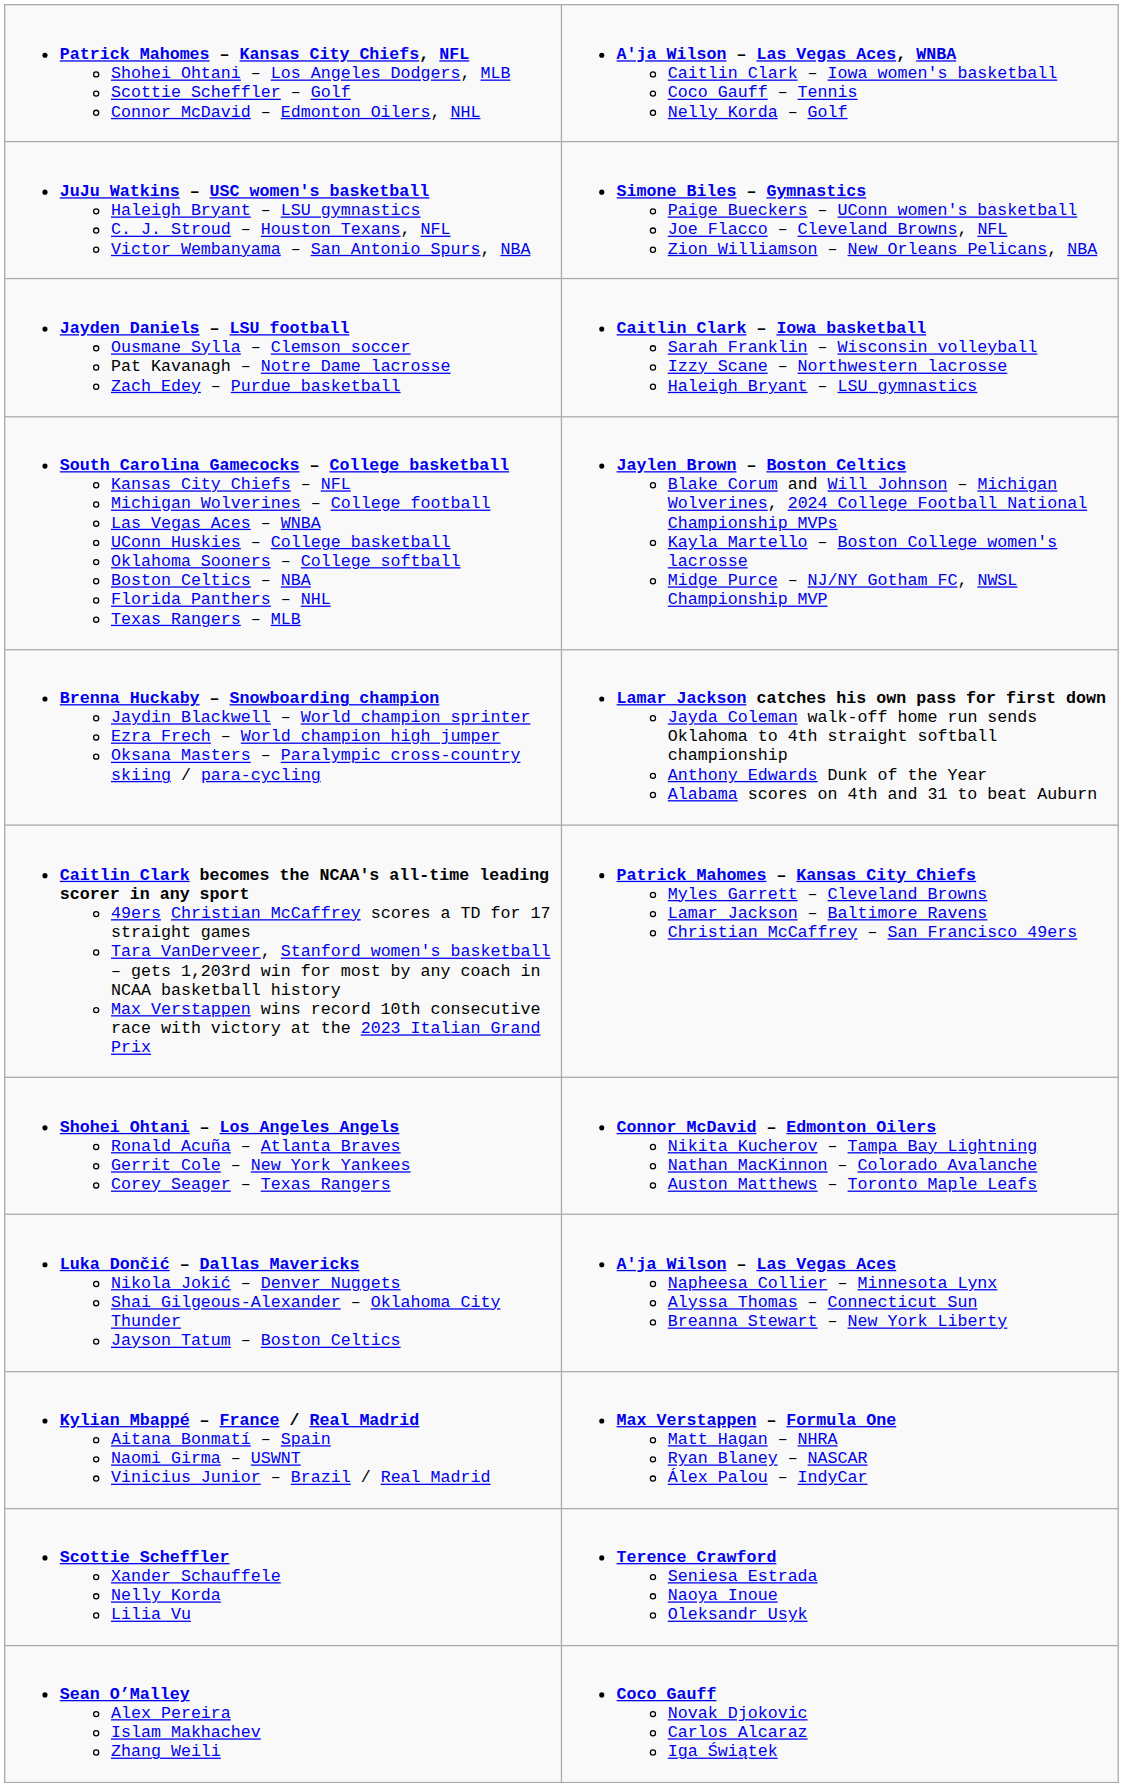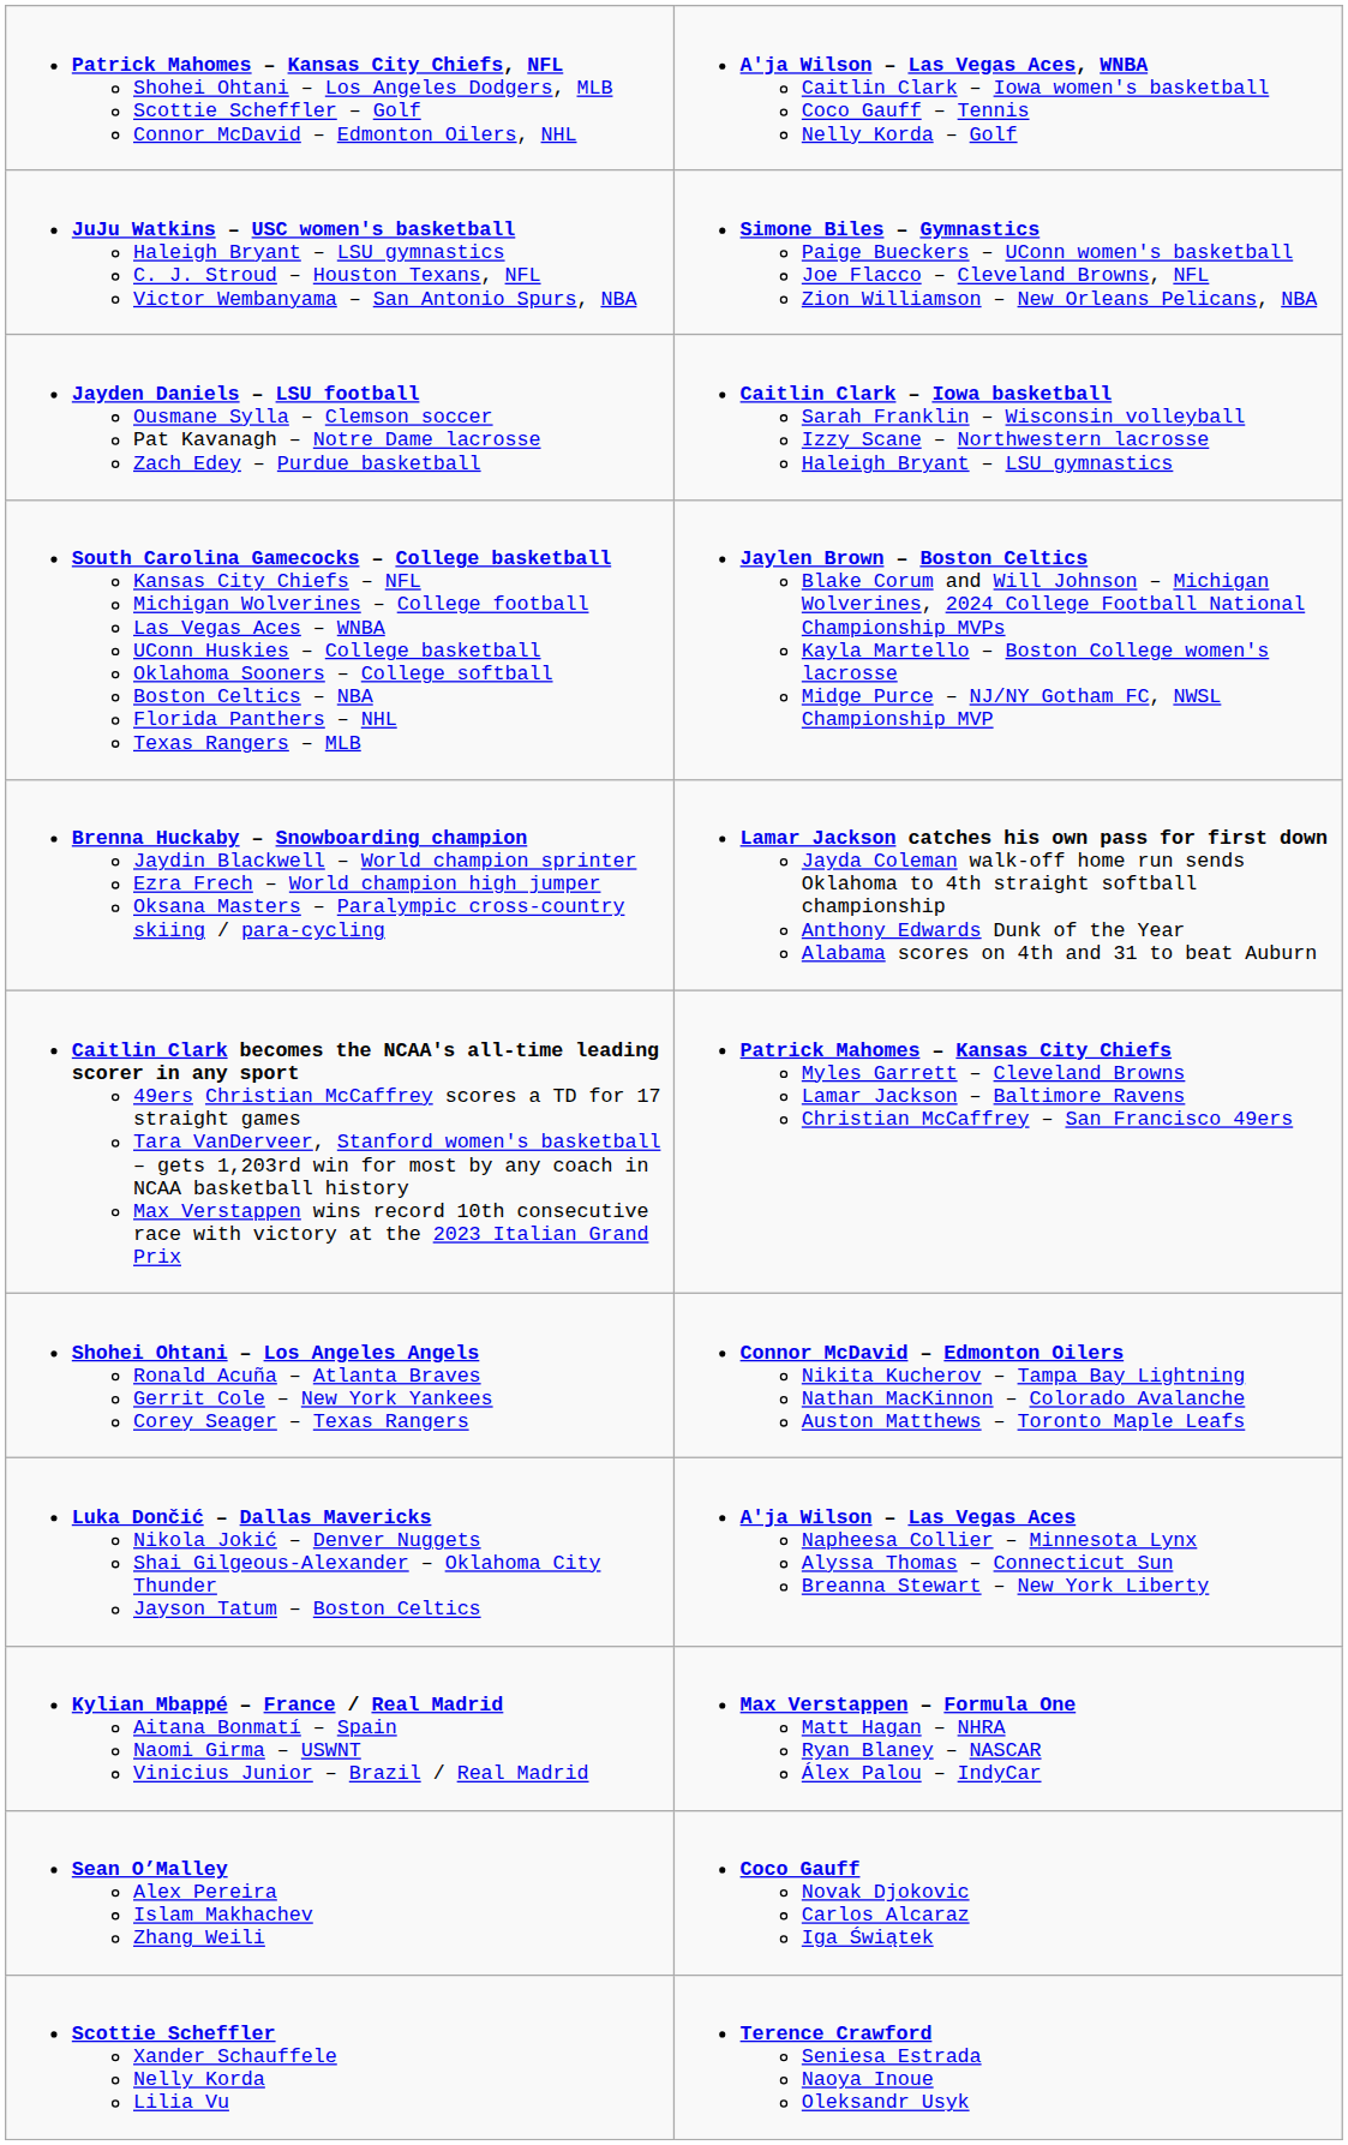rows swapped: Scottie Scheffler Xander Schauffele Nelly Korda Lilia Vu <-> Sean O’Malley Alex Pereira Islam Makhachev Zhang Weili
